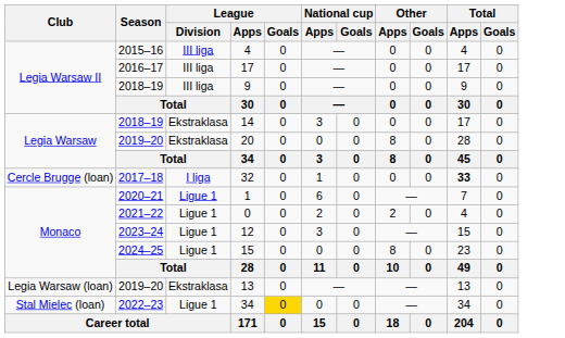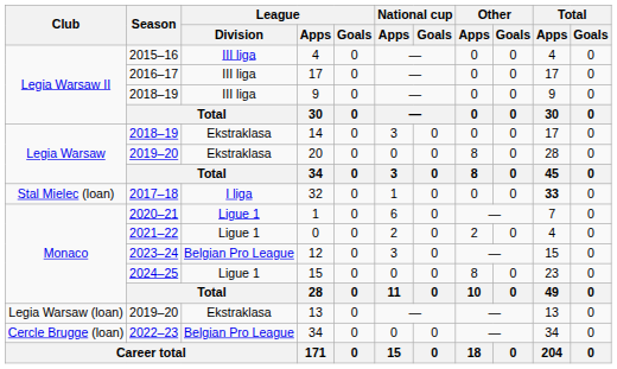32 | Club: Cercle Brugge (loan) -> Stal Mielec (loan)
12 | League / Division: Ligue 1 -> Belgian Pro League
2022–23 / 34 | Club: Stal Mielec (loan) -> Cercle Brugge (loan)
2022–23 / 34 | League / Division: Ligue 1 -> Belgian Pro League
2022–23 / 34 | League / Goals: gold background -> no background
